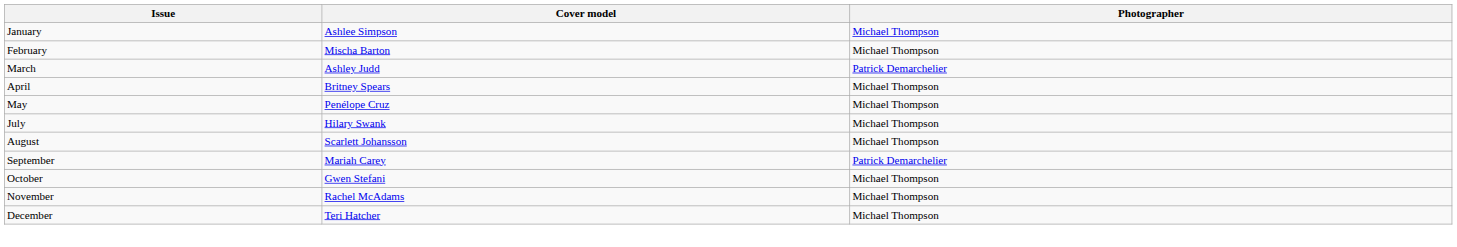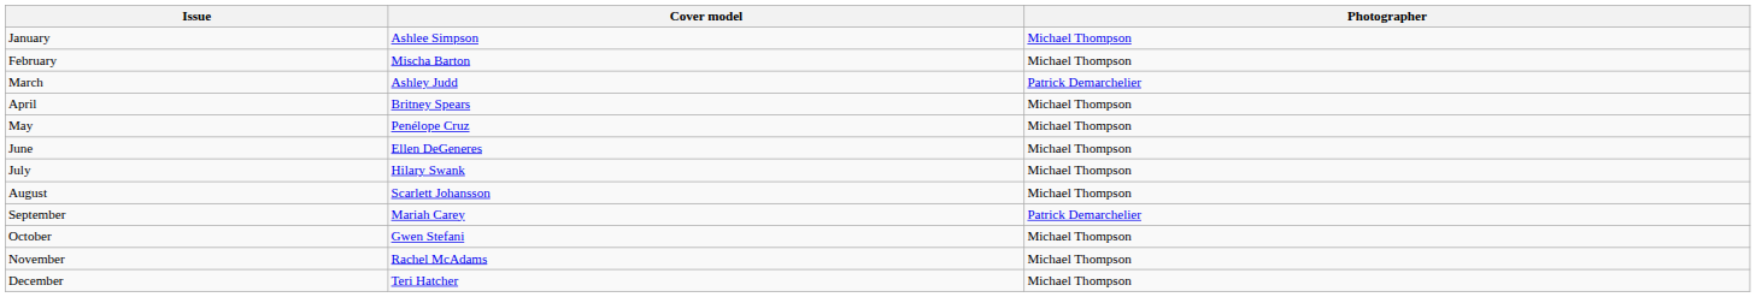+ row: June | Ellen DeGeneres | Michael Thompson
